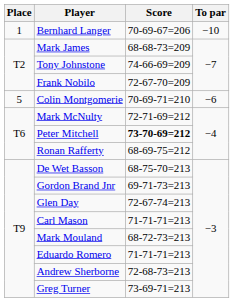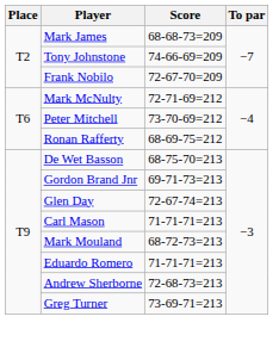- row: 1 | Bernhard Langer | 70-69-67=206 | −10
- row: 5 | Colin Montgomerie | 70-69-71=210 | −6
Peter Mitchell | Score: bold -> normal
